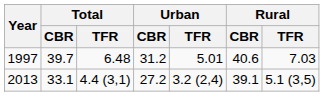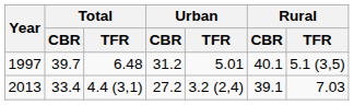1997 | Rural / CBR: 40.6 -> 40.1
1997 | Rural / TFR: 7.03 -> 5.1 (3,5)
2013 | Total / CBR: 33.1 -> 33.4
2013 | Rural / TFR: 5.1 (3,5) -> 7.03
